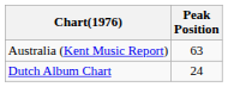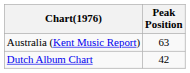Dutch Album Chart | Peak Position: 24 -> 42
